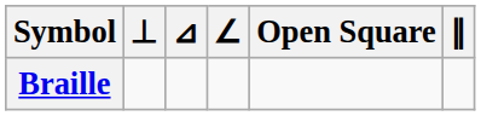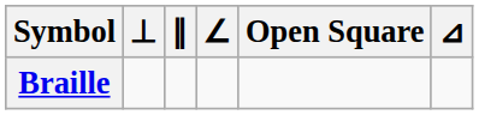columns swapped: ∥ <-> ⊿
